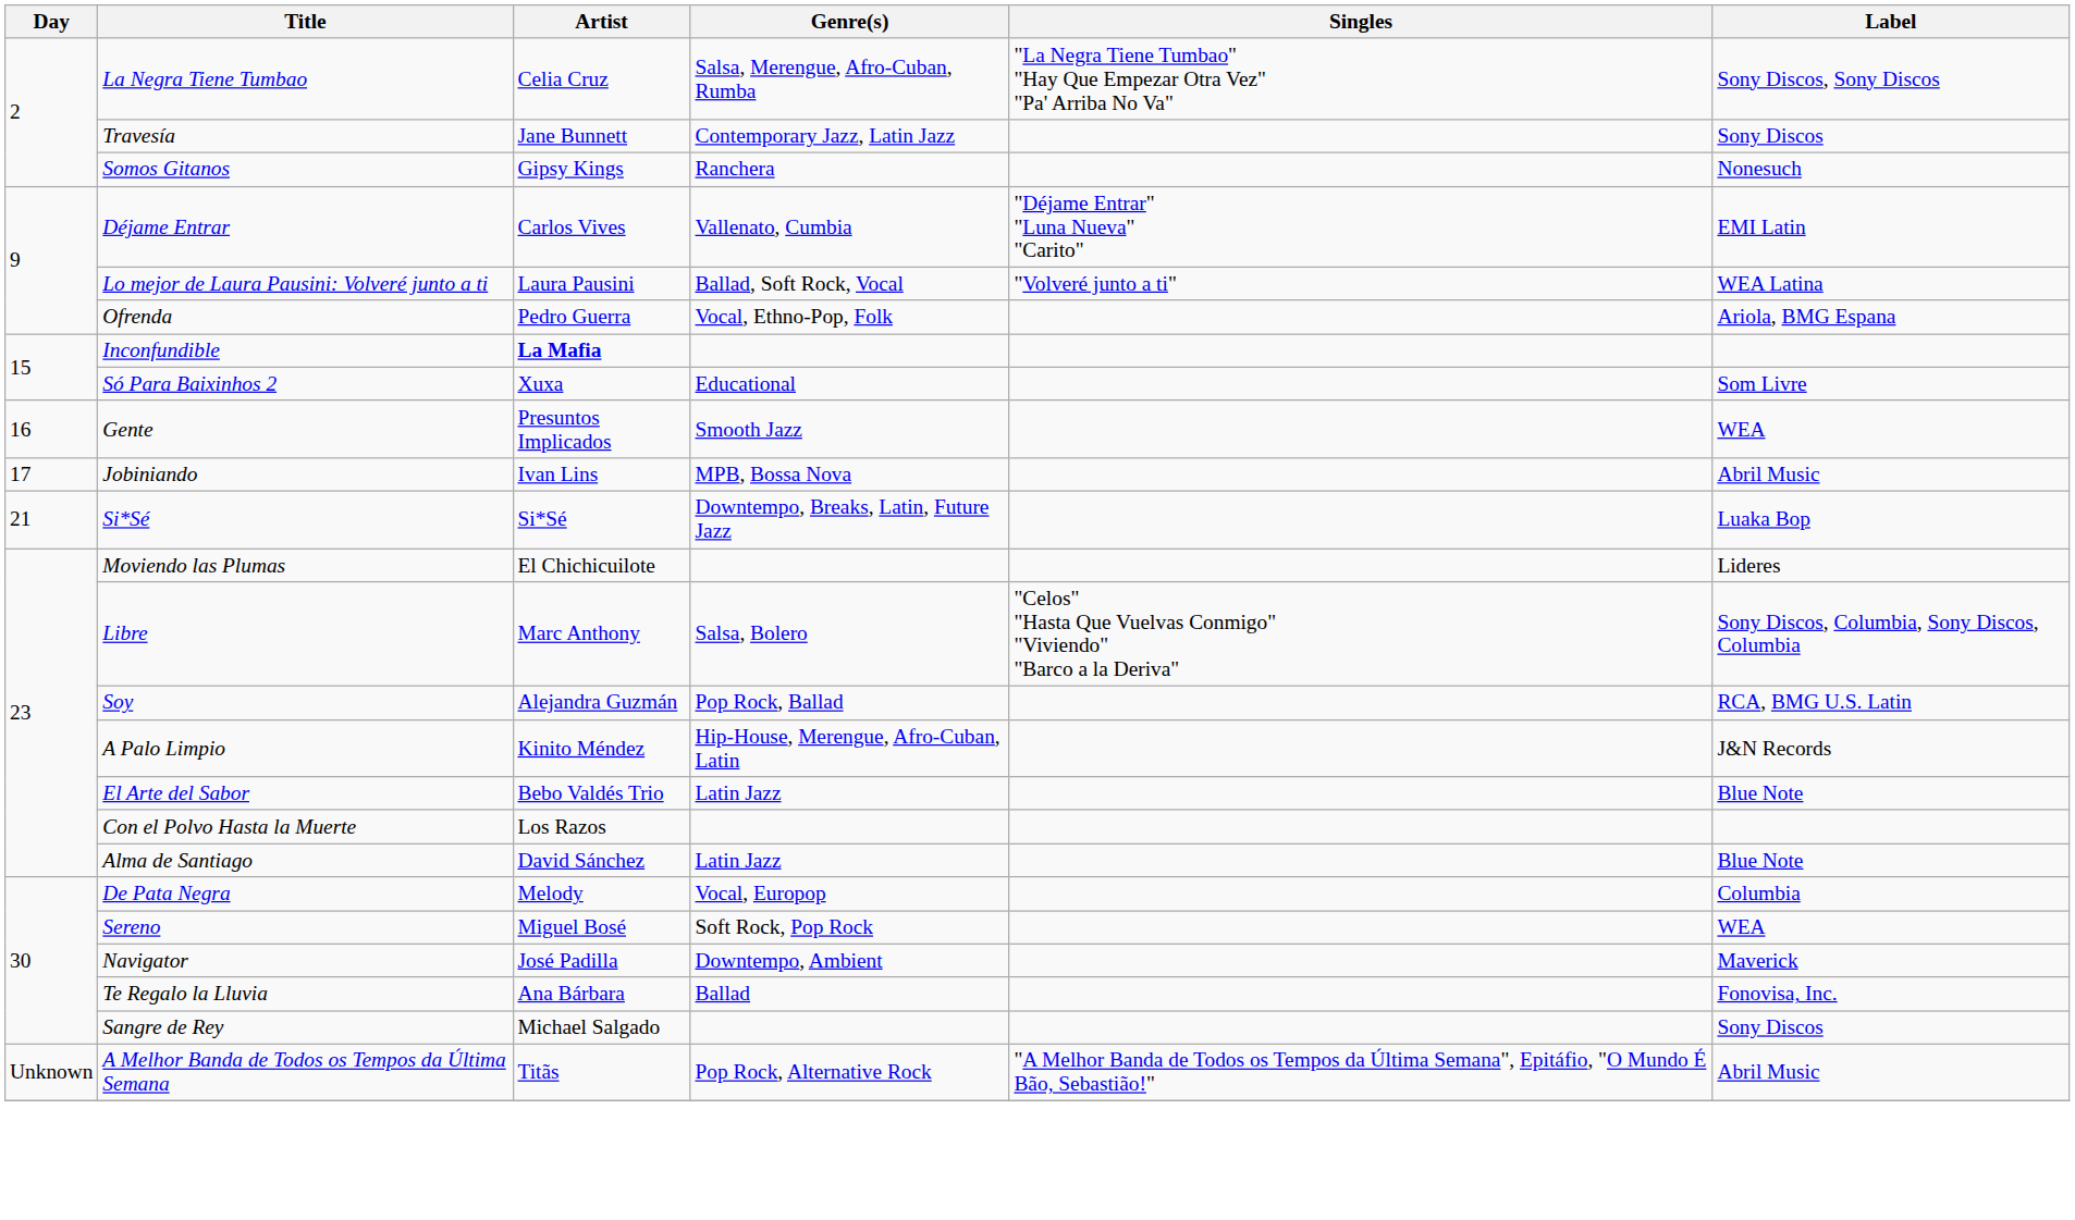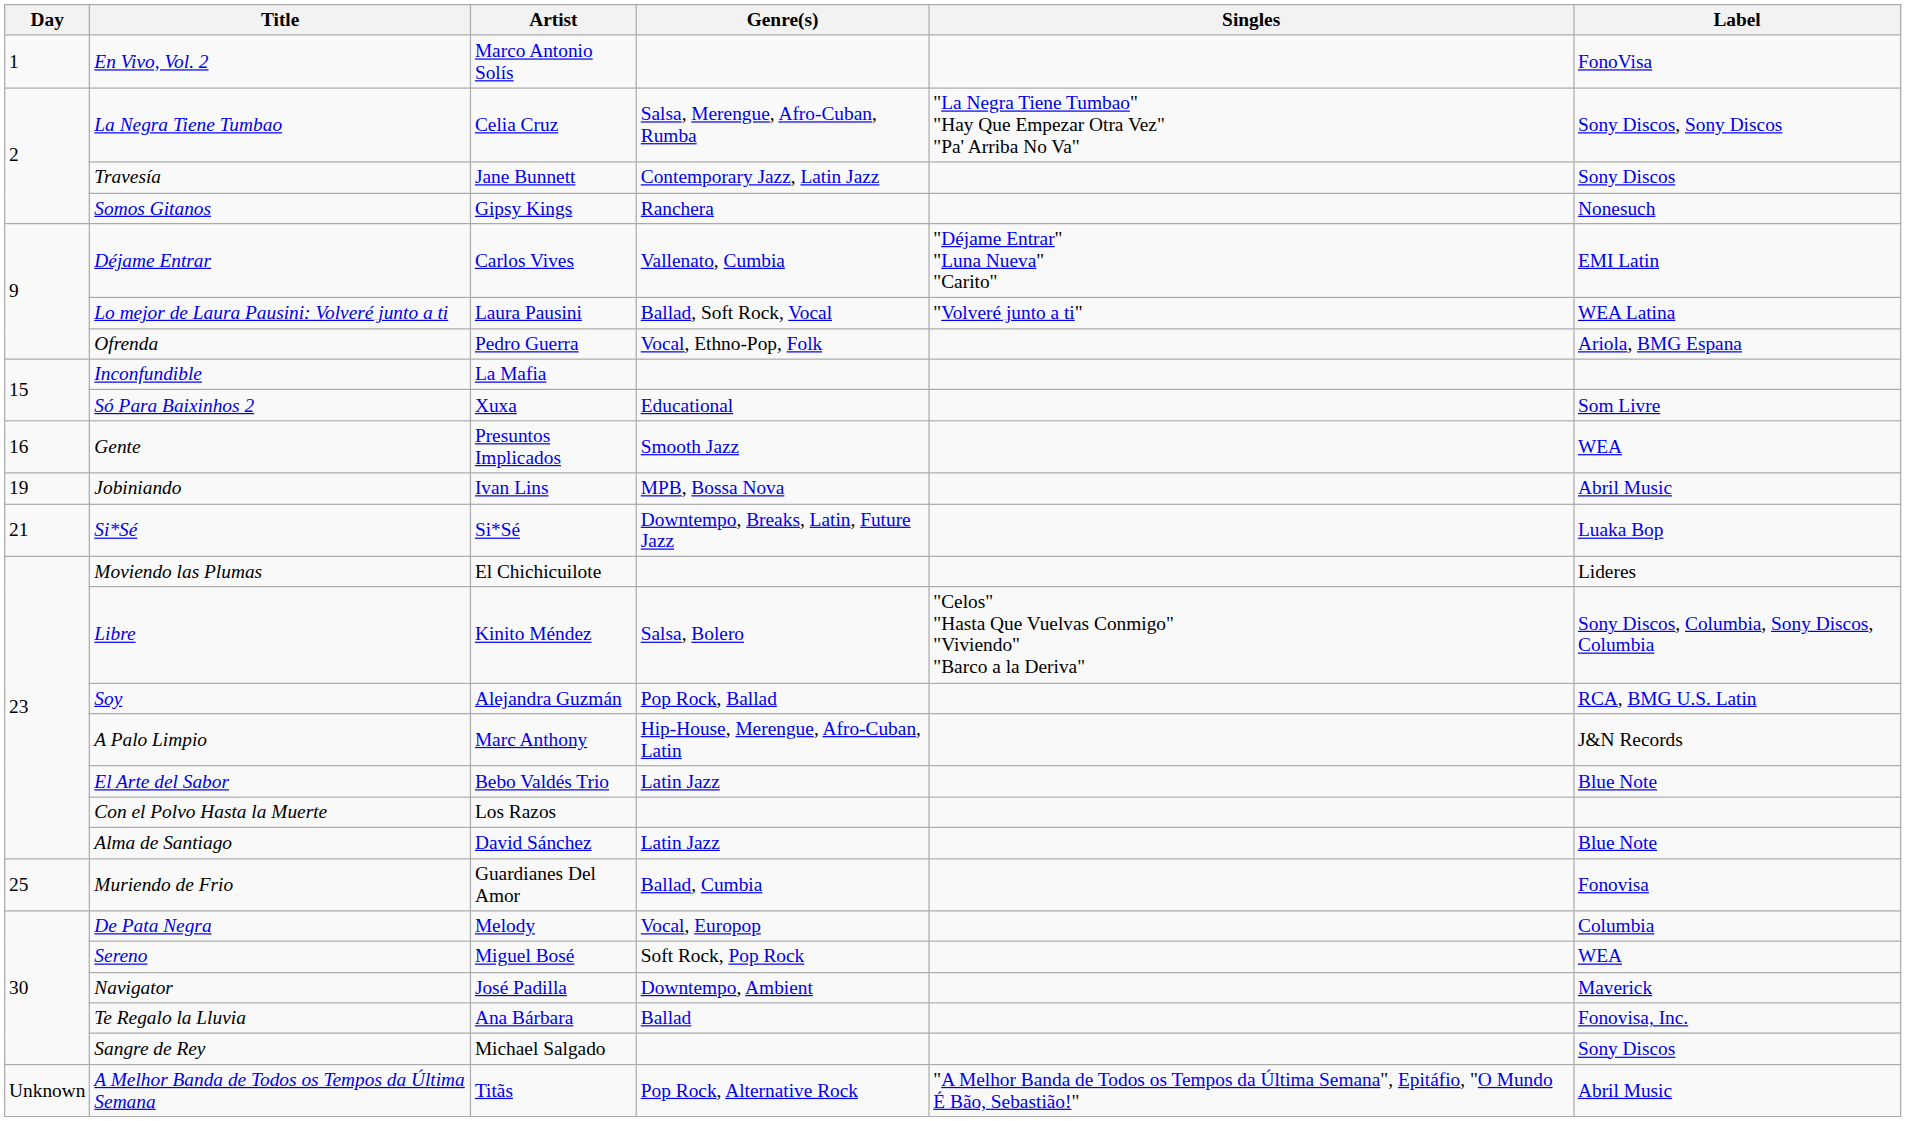+ row: 1 | En Vivo, Vol. 2 | Marco Antonio Solís | FonoVisa
Inconfundible | Artist: bold -> normal
Jobiniando | Day: 17 -> 19
Libre | Artist: Marc Anthony -> Kinito Méndez
A Palo Limpio | Artist: Kinito Méndez -> Marc Anthony
+ row: 25 | Muriendo de Frio | Guardianes Del Amor | Ballad, Cumbia | Fonovisa
